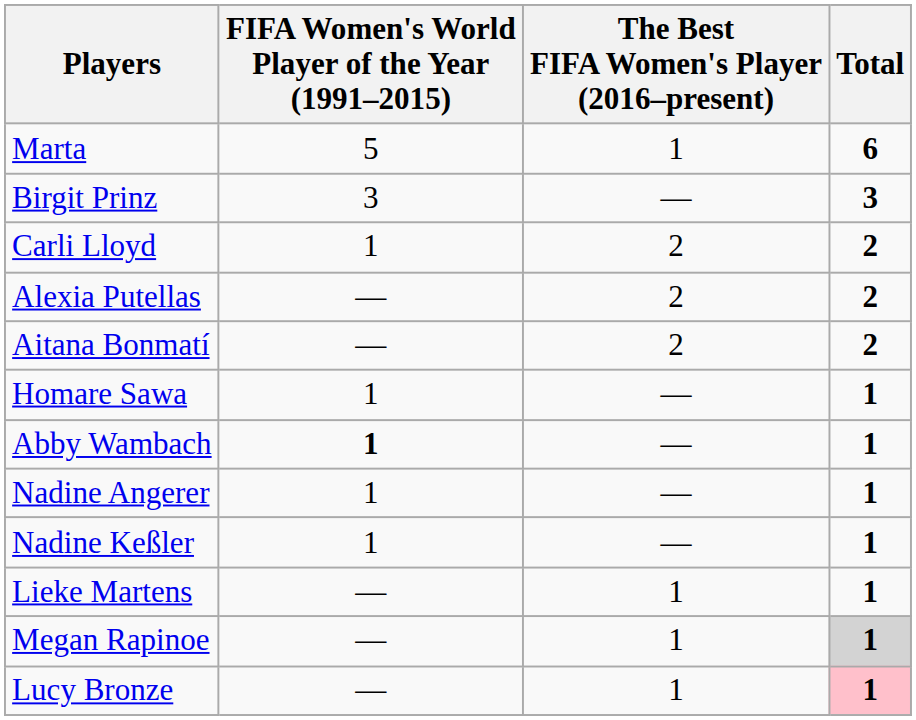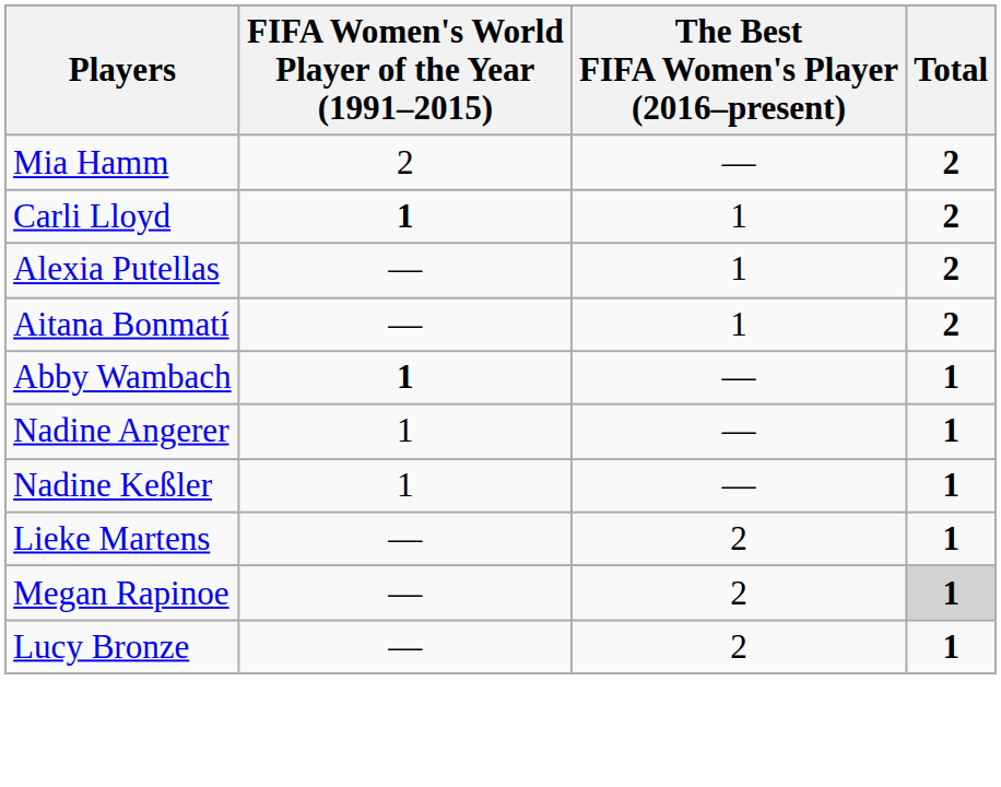- row: Marta | 5 | 1 | 6
- row: Birgit Prinz | 3 | — | 3
+ row: Mia Hamm | 2 | — | 2
Carli Lloyd | FIFA Women's World Player of the Year (1991–2015): normal -> bold
Carli Lloyd | The Best FIFA Women's Player (2016–present): 2 -> 1
Alexia Putellas | The Best FIFA Women's Player (2016–present): 2 -> 1
Aitana Bonmatí | The Best FIFA Women's Player (2016–present): 2 -> 1
- row: Homare Sawa | 1 | — | 1
Lieke Martens | The Best FIFA Women's Player (2016–present): 1 -> 2
Megan Rapinoe | The Best FIFA Women's Player (2016–present): 1 -> 2
Lucy Bronze | The Best FIFA Women's Player (2016–present): 1 -> 2
Lucy Bronze | Total: pink background -> no background
